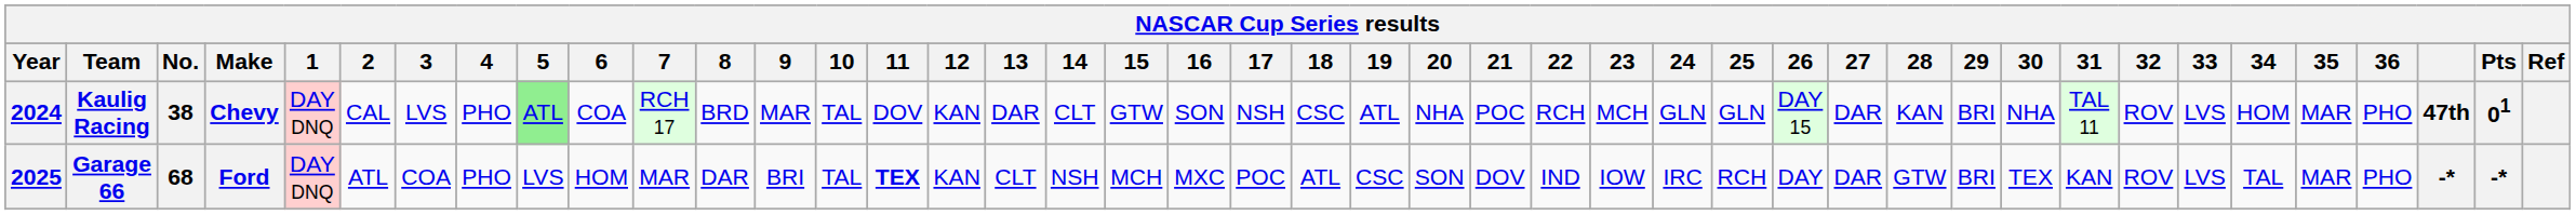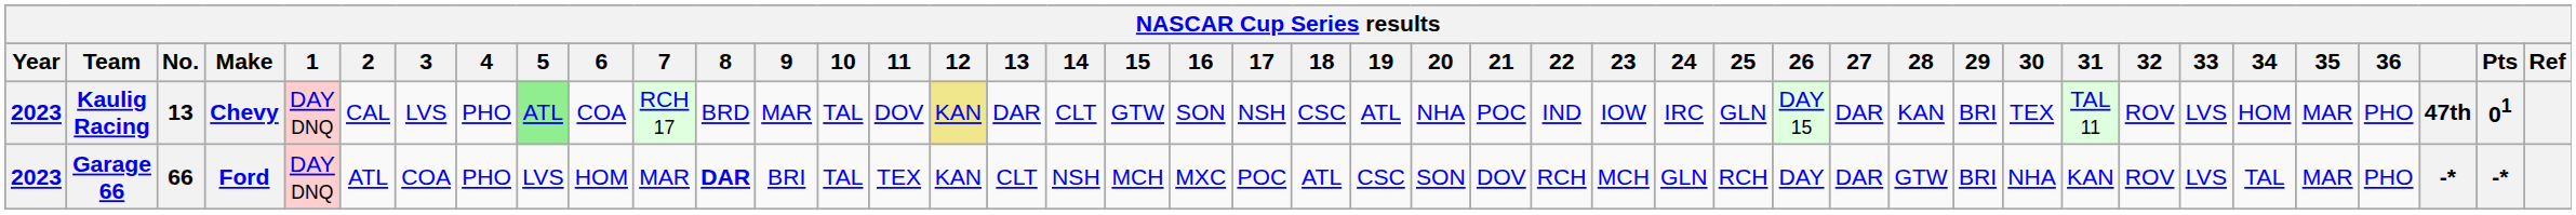Kaulig Racing | Year: 2024 -> 2023
Kaulig Racing | No.: 38 -> 13
Kaulig Racing | 12: no background -> khaki background
Kaulig Racing | 22: RCH -> IND
Kaulig Racing | 23: MCH -> IOW
Kaulig Racing | 24: GLN -> IRC
Kaulig Racing | 30: NHA -> TEX
Garage 66 | Year: 2025 -> 2023
Garage 66 | No.: 68 -> 66
Garage 66 | 8: normal -> bold
Garage 66 | 11: bold -> normal
Garage 66 | 22: IND -> RCH
Garage 66 | 23: IOW -> MCH
Garage 66 | 24: IRC -> GLN
Garage 66 | 30: TEX -> NHA
